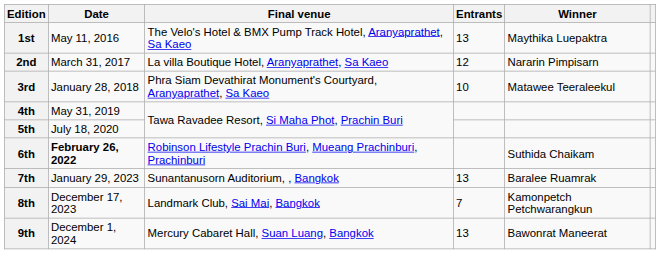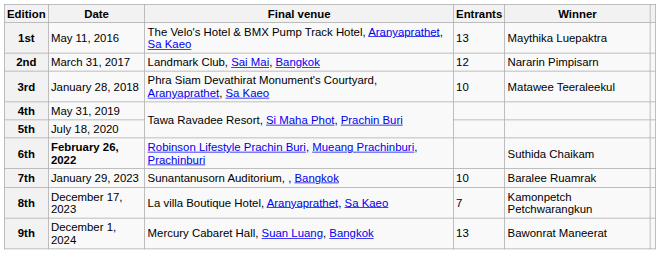2nd | Final venue: La villa Boutique Hotel, Aranyaprathet, Sa Kaeo -> Landmark Club, Sai Mai, Bangkok
7th | Entrants: 13 -> 10
8th | Final venue: Landmark Club, Sai Mai, Bangkok -> La villa Boutique Hotel, Aranyaprathet, Sa Kaeo
